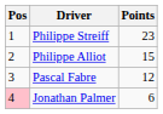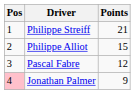Philippe Streiff | Points: 23 -> 21
Jonathan Palmer | Points: 6 -> 9
